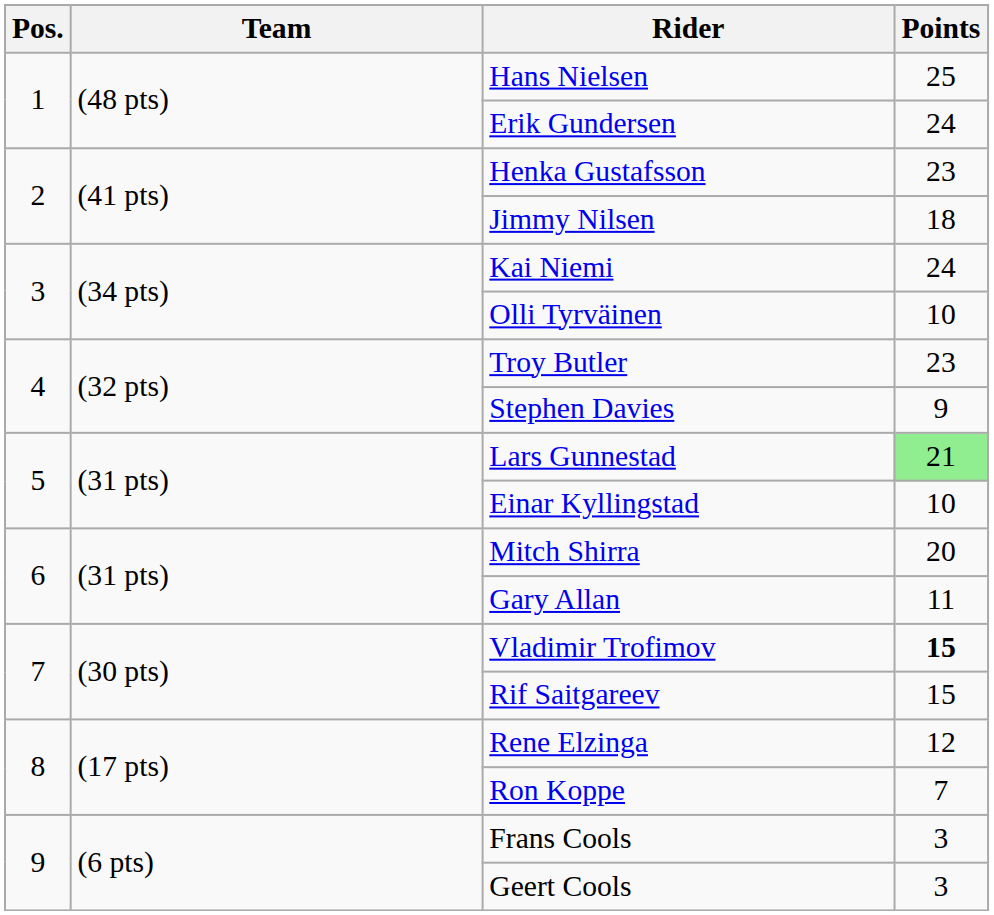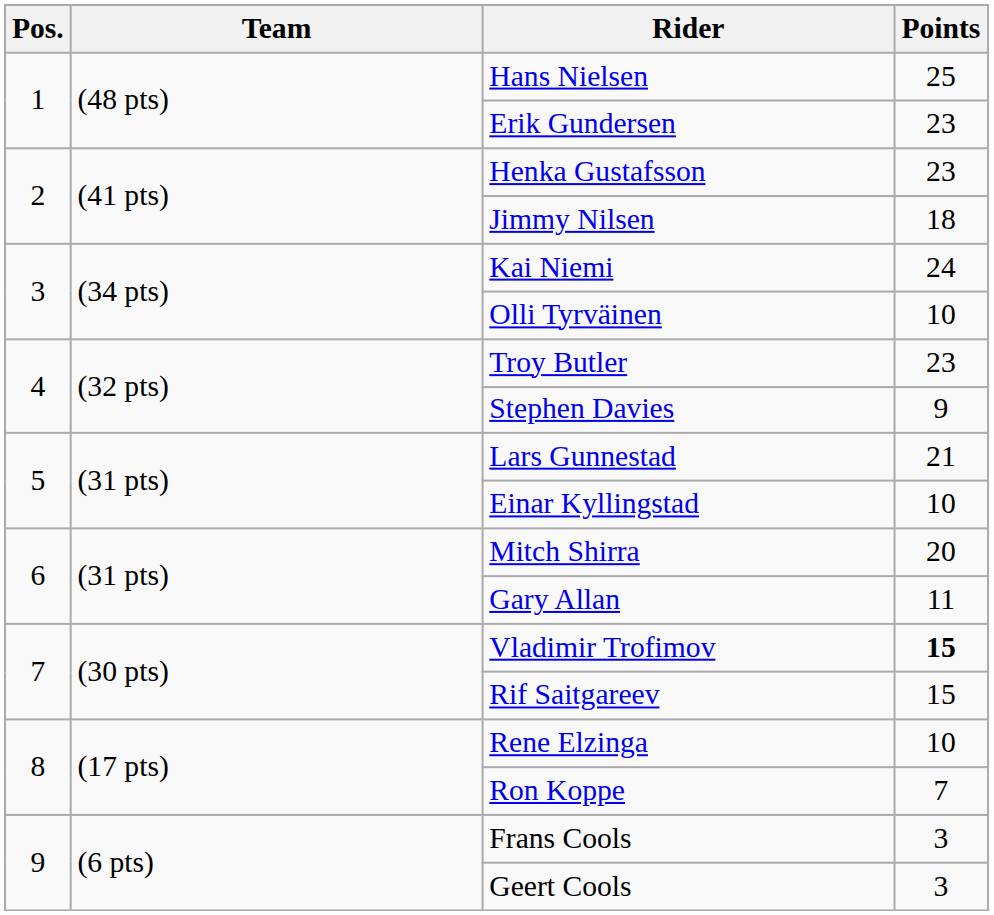Erik Gundersen | Points: 24 -> 23
Lars Gunnestad | Points: lightgreen background -> no background
Rene Elzinga | Points: 12 -> 10
